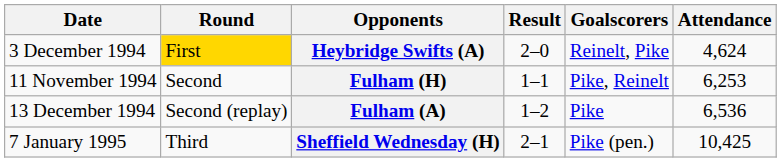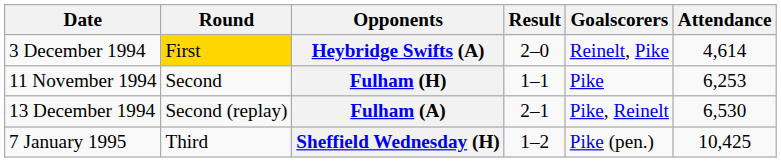Heybridge Swifts (A) | Attendance: 4,624 -> 4,614
Fulham (H) | Goalscorers: Pike, Reinelt -> Pike
Fulham (A) | Result: 1–2 -> 2–1
Fulham (A) | Goalscorers: Pike -> Pike, Reinelt
Fulham (A) | Attendance: 6,536 -> 6,530
Sheffield Wednesday (H) | Result: 2–1 -> 1–2
